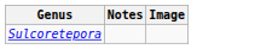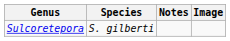+ column: Species | S. gilberti
